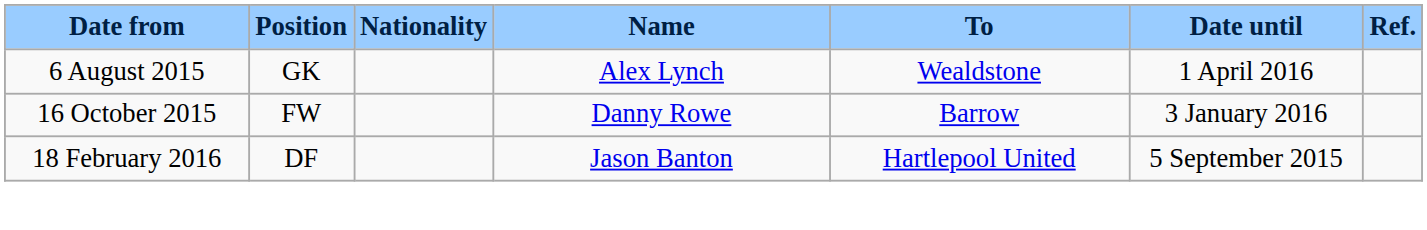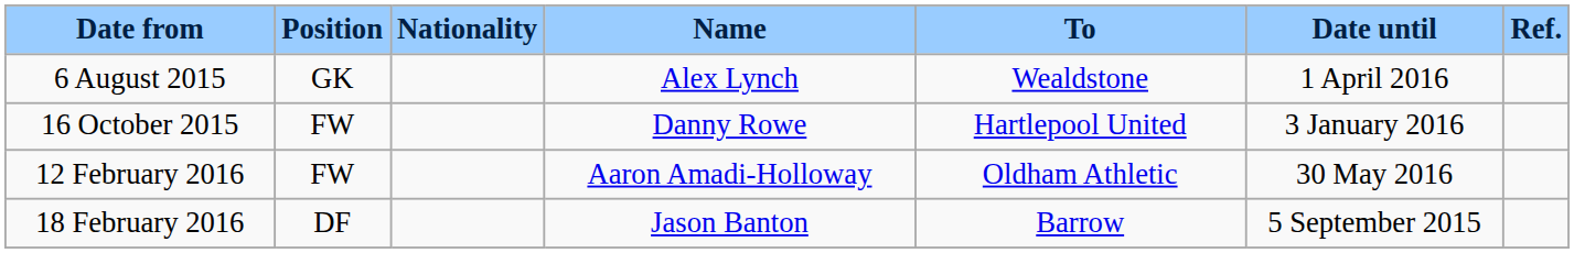16 October 2015 | To: Barrow -> Hartlepool United
+ row: 12 February 2016 | FW | Aaron Amadi-Holloway | Oldham Athletic | 30 May 2016
18 February 2016 | To: Hartlepool United -> Barrow
